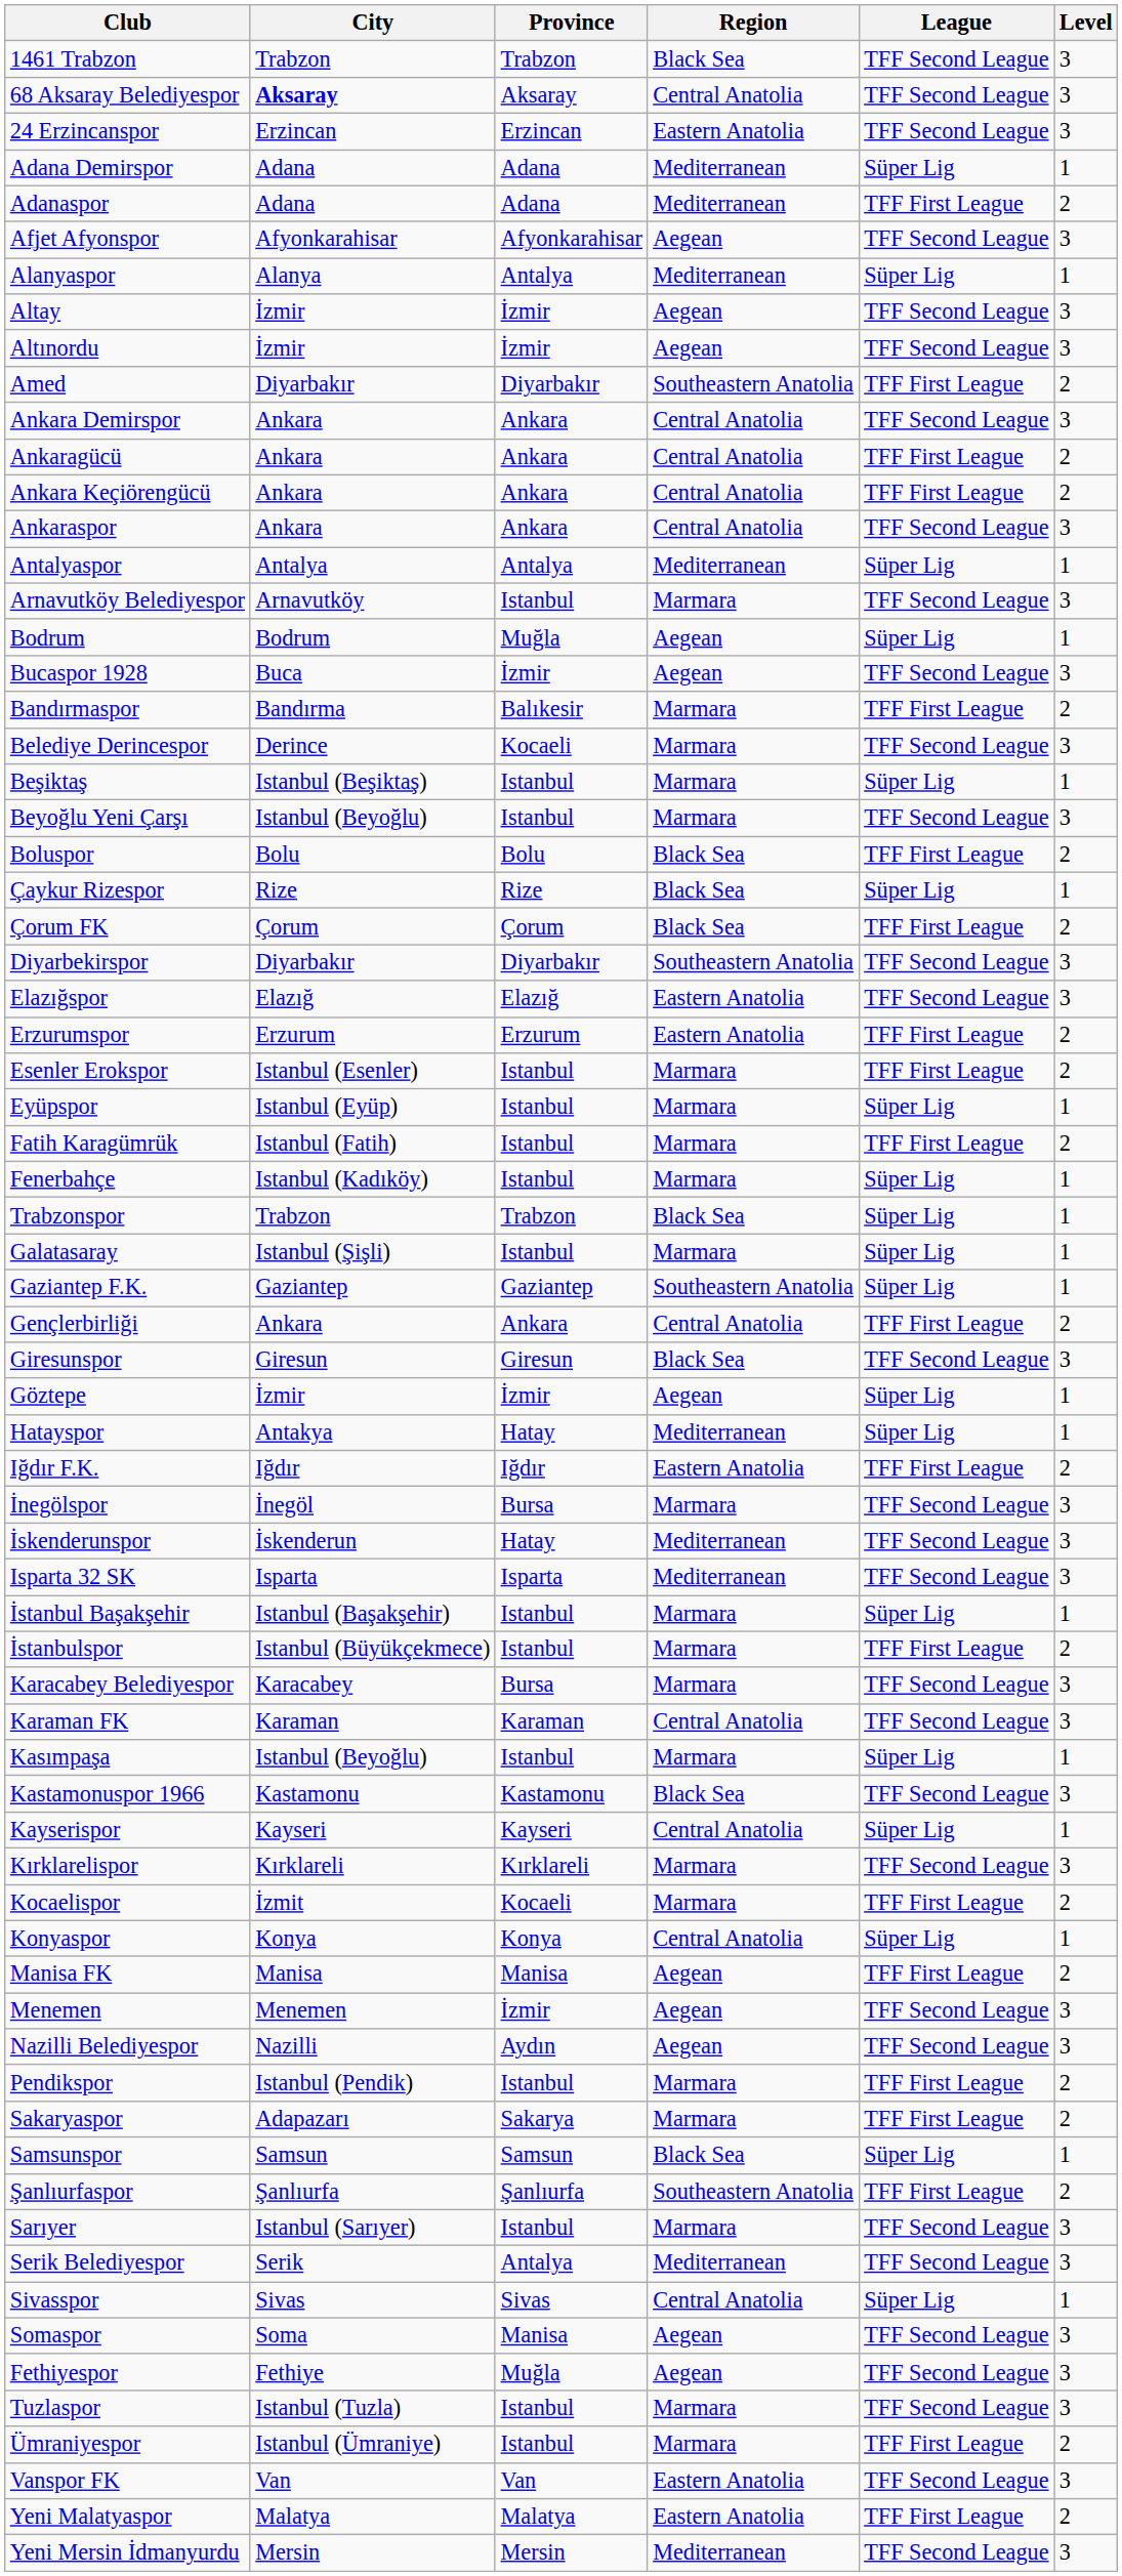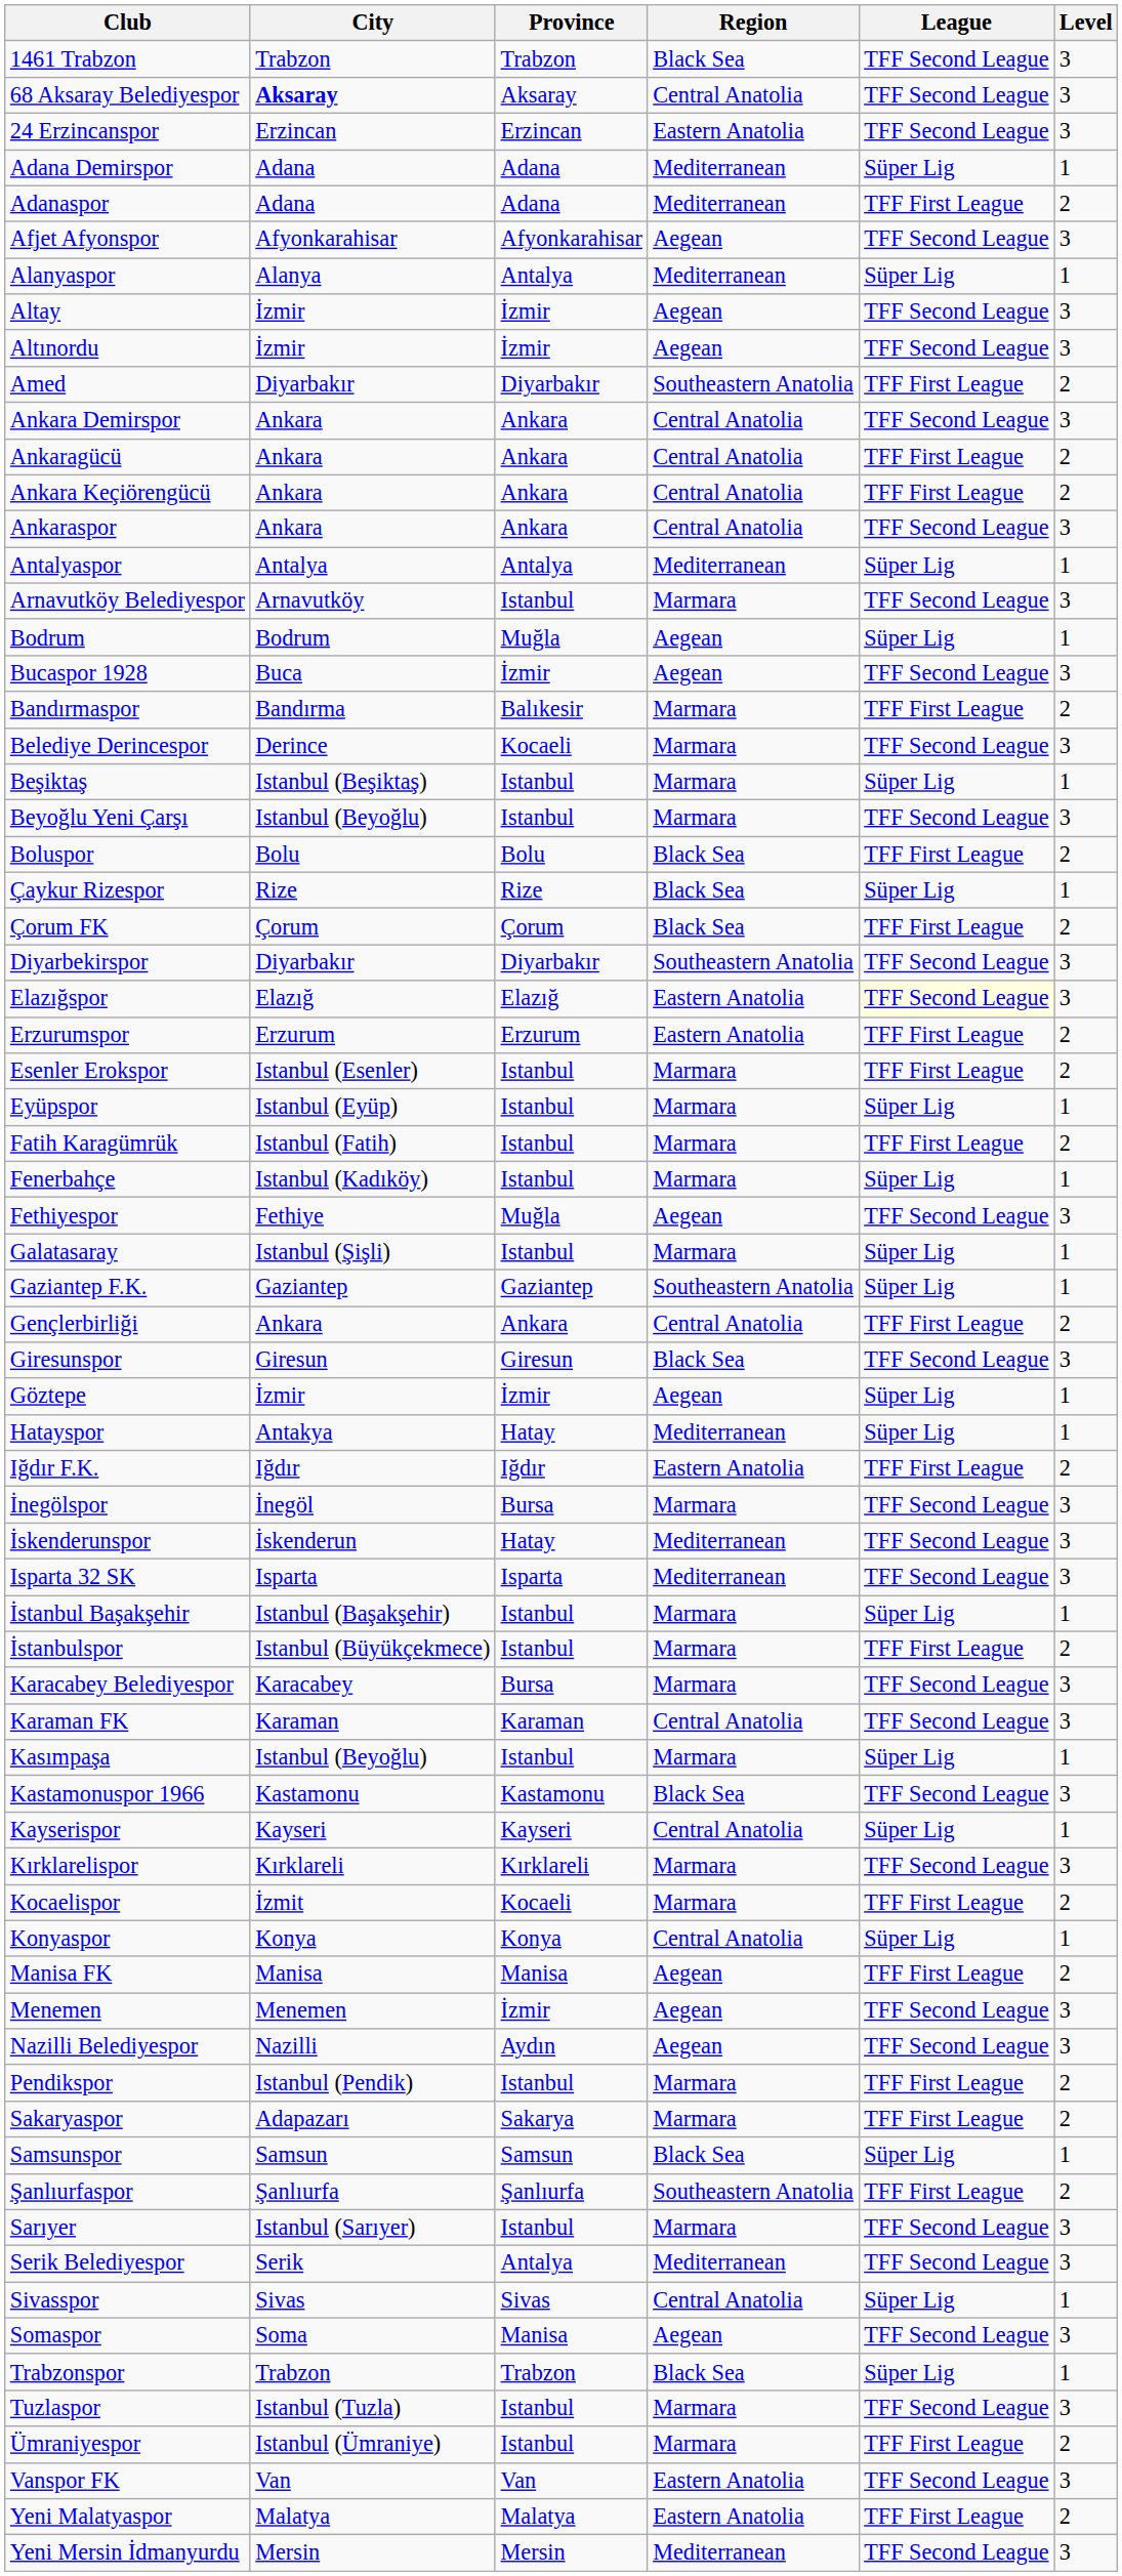Elazığspor | League: no background -> lightyellow background
rows swapped: Fethiyespor <-> Trabzonspor
